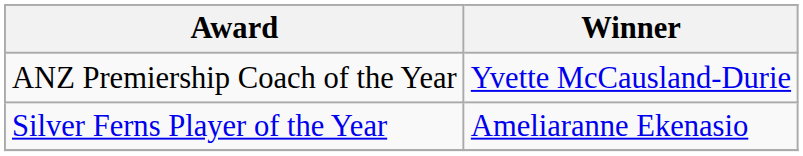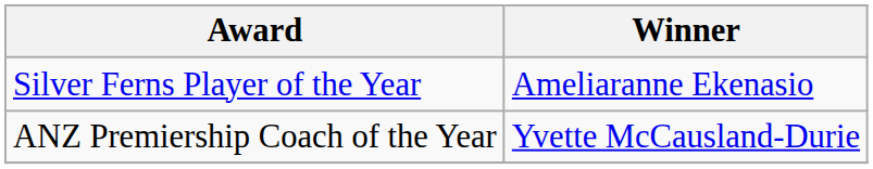rows swapped: Silver Ferns Player of the Year <-> ANZ Premiership Coach of the Year
